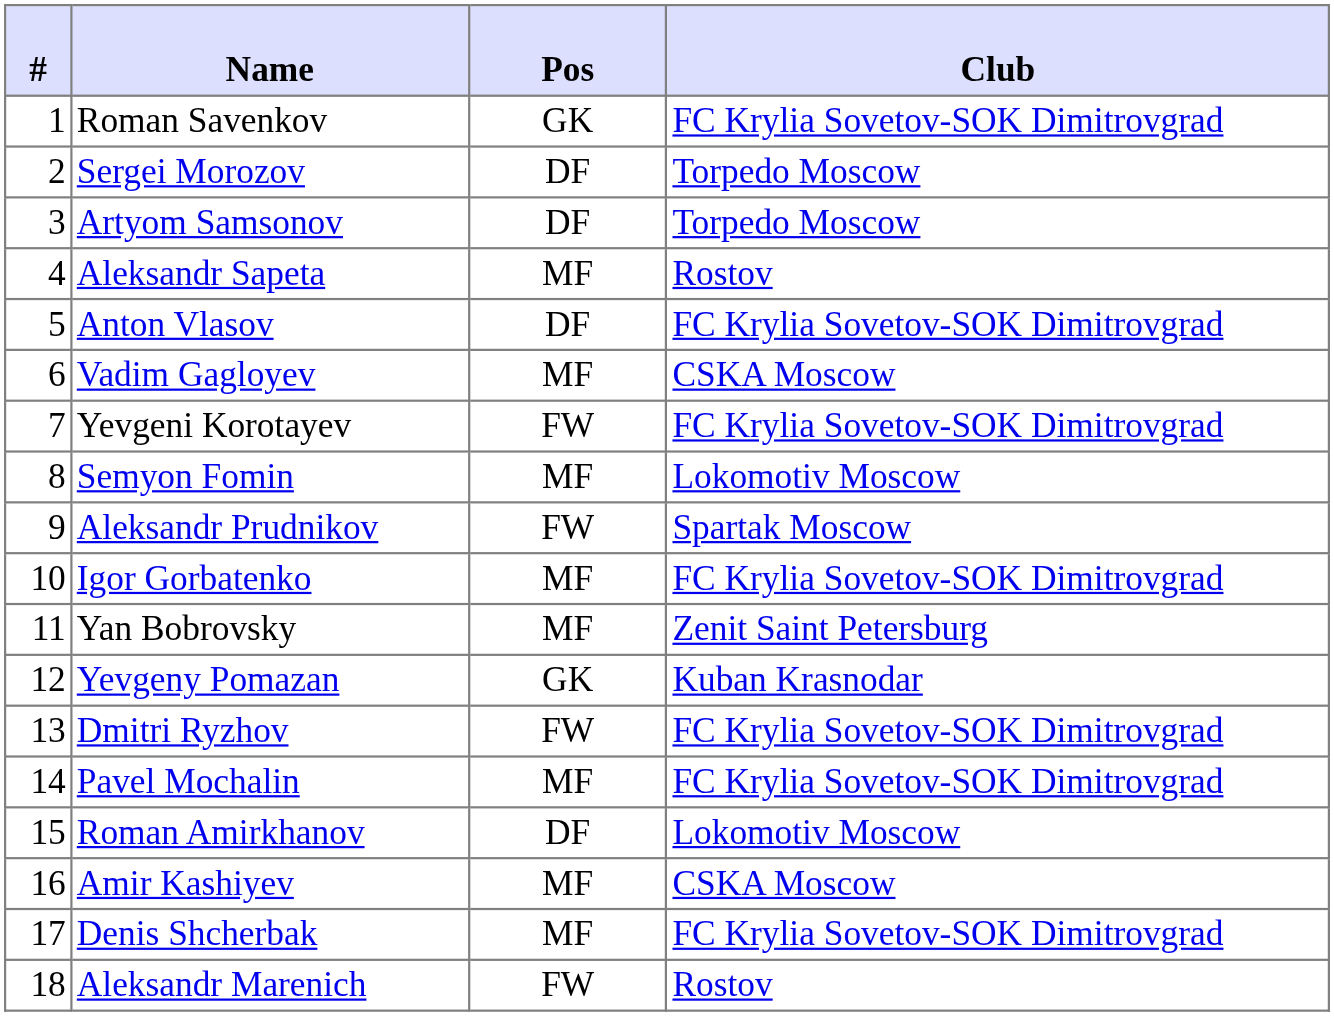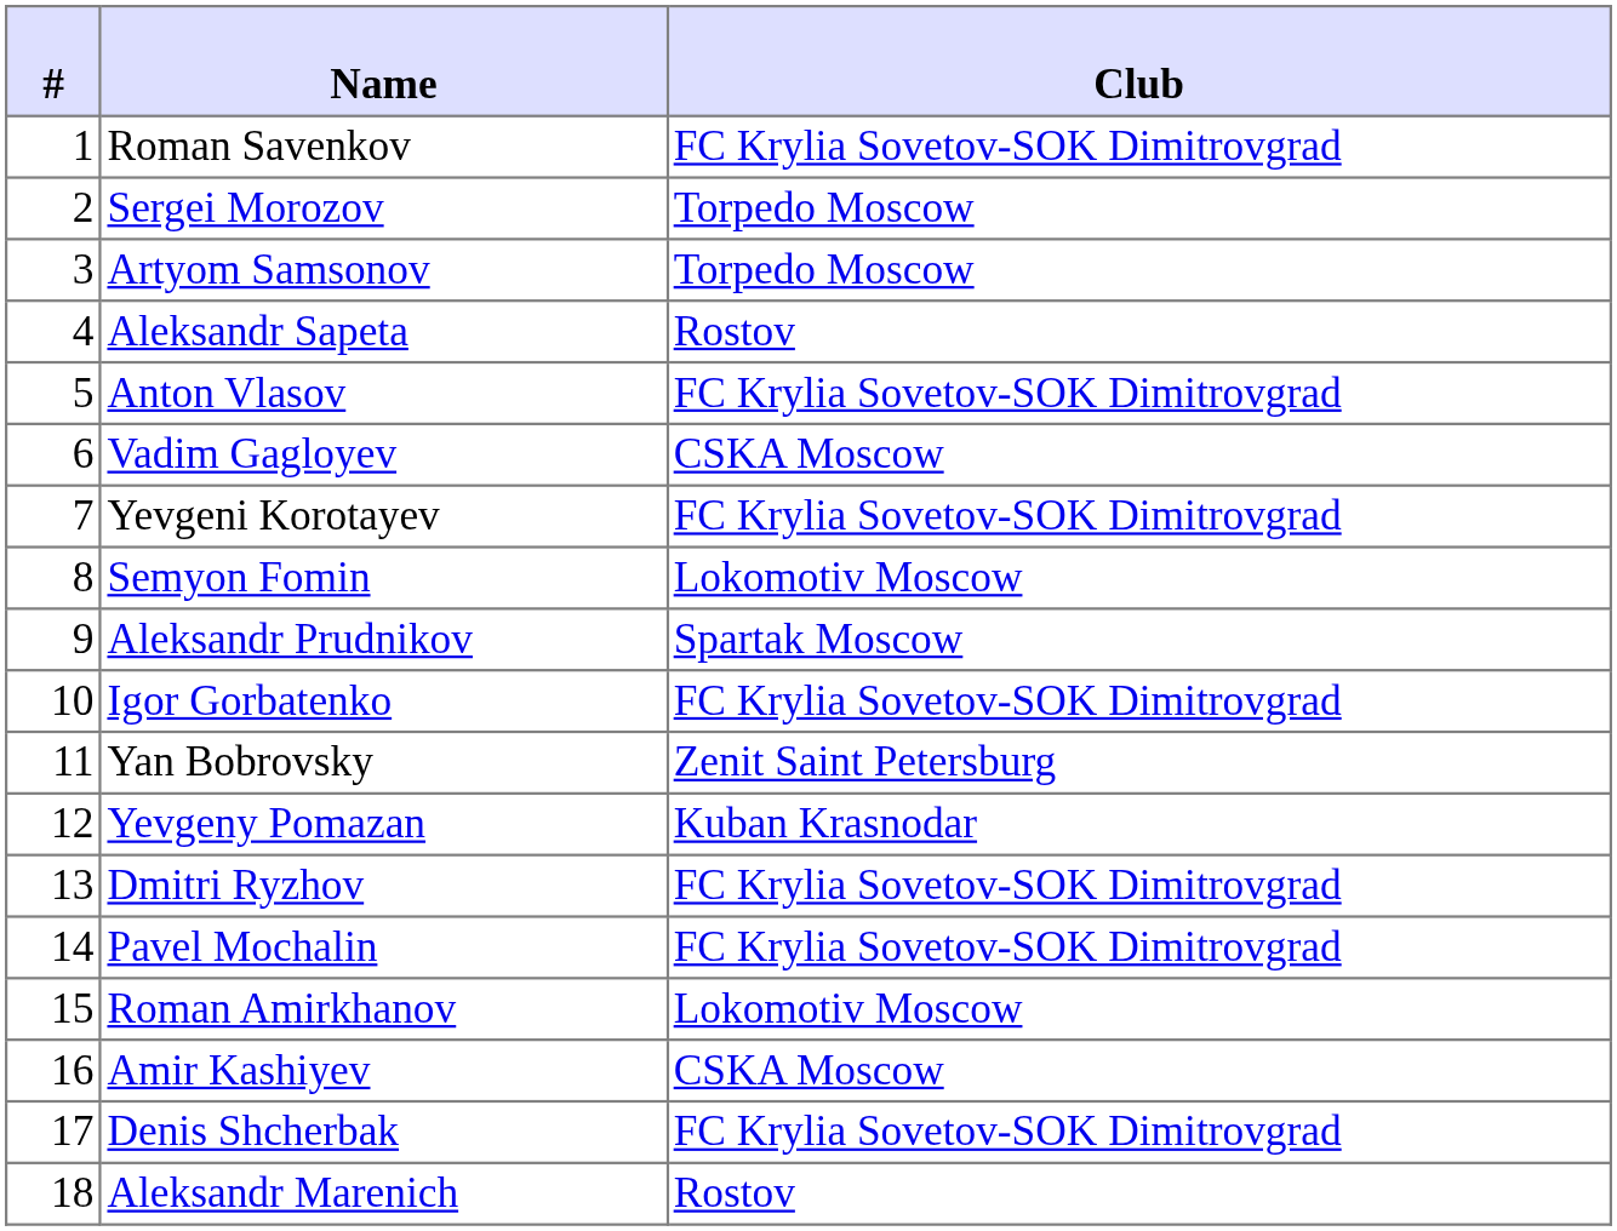- column: Pos | GK | DF | DF | MF | DF | MF | FW | MF | FW | MF | MF | GK | FW | MF | DF | MF | MF | FW
